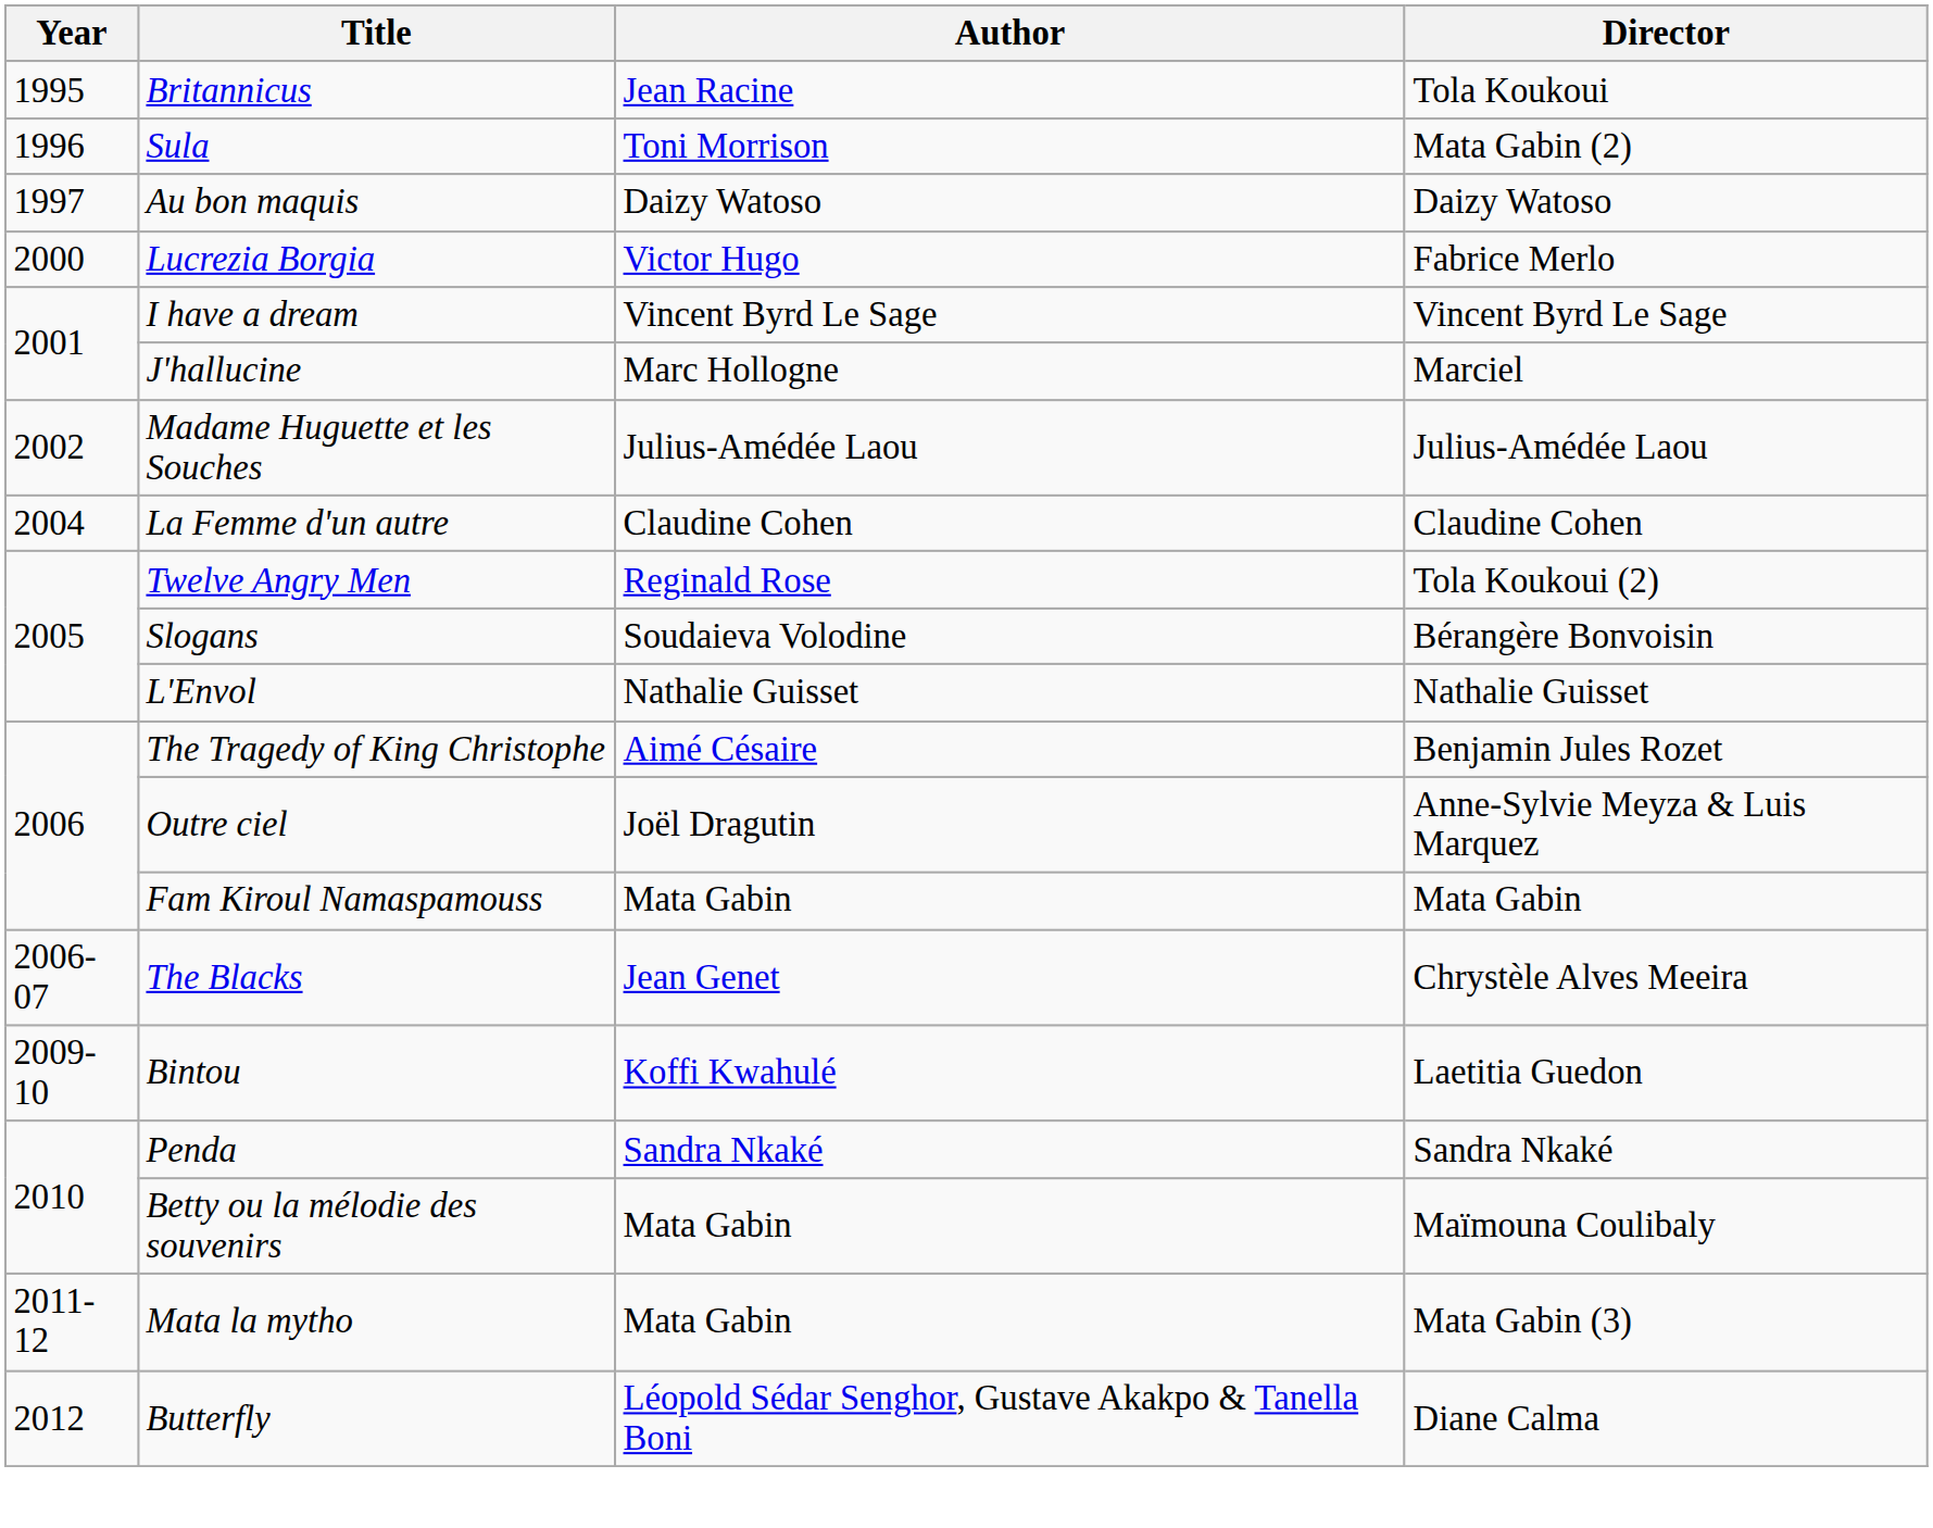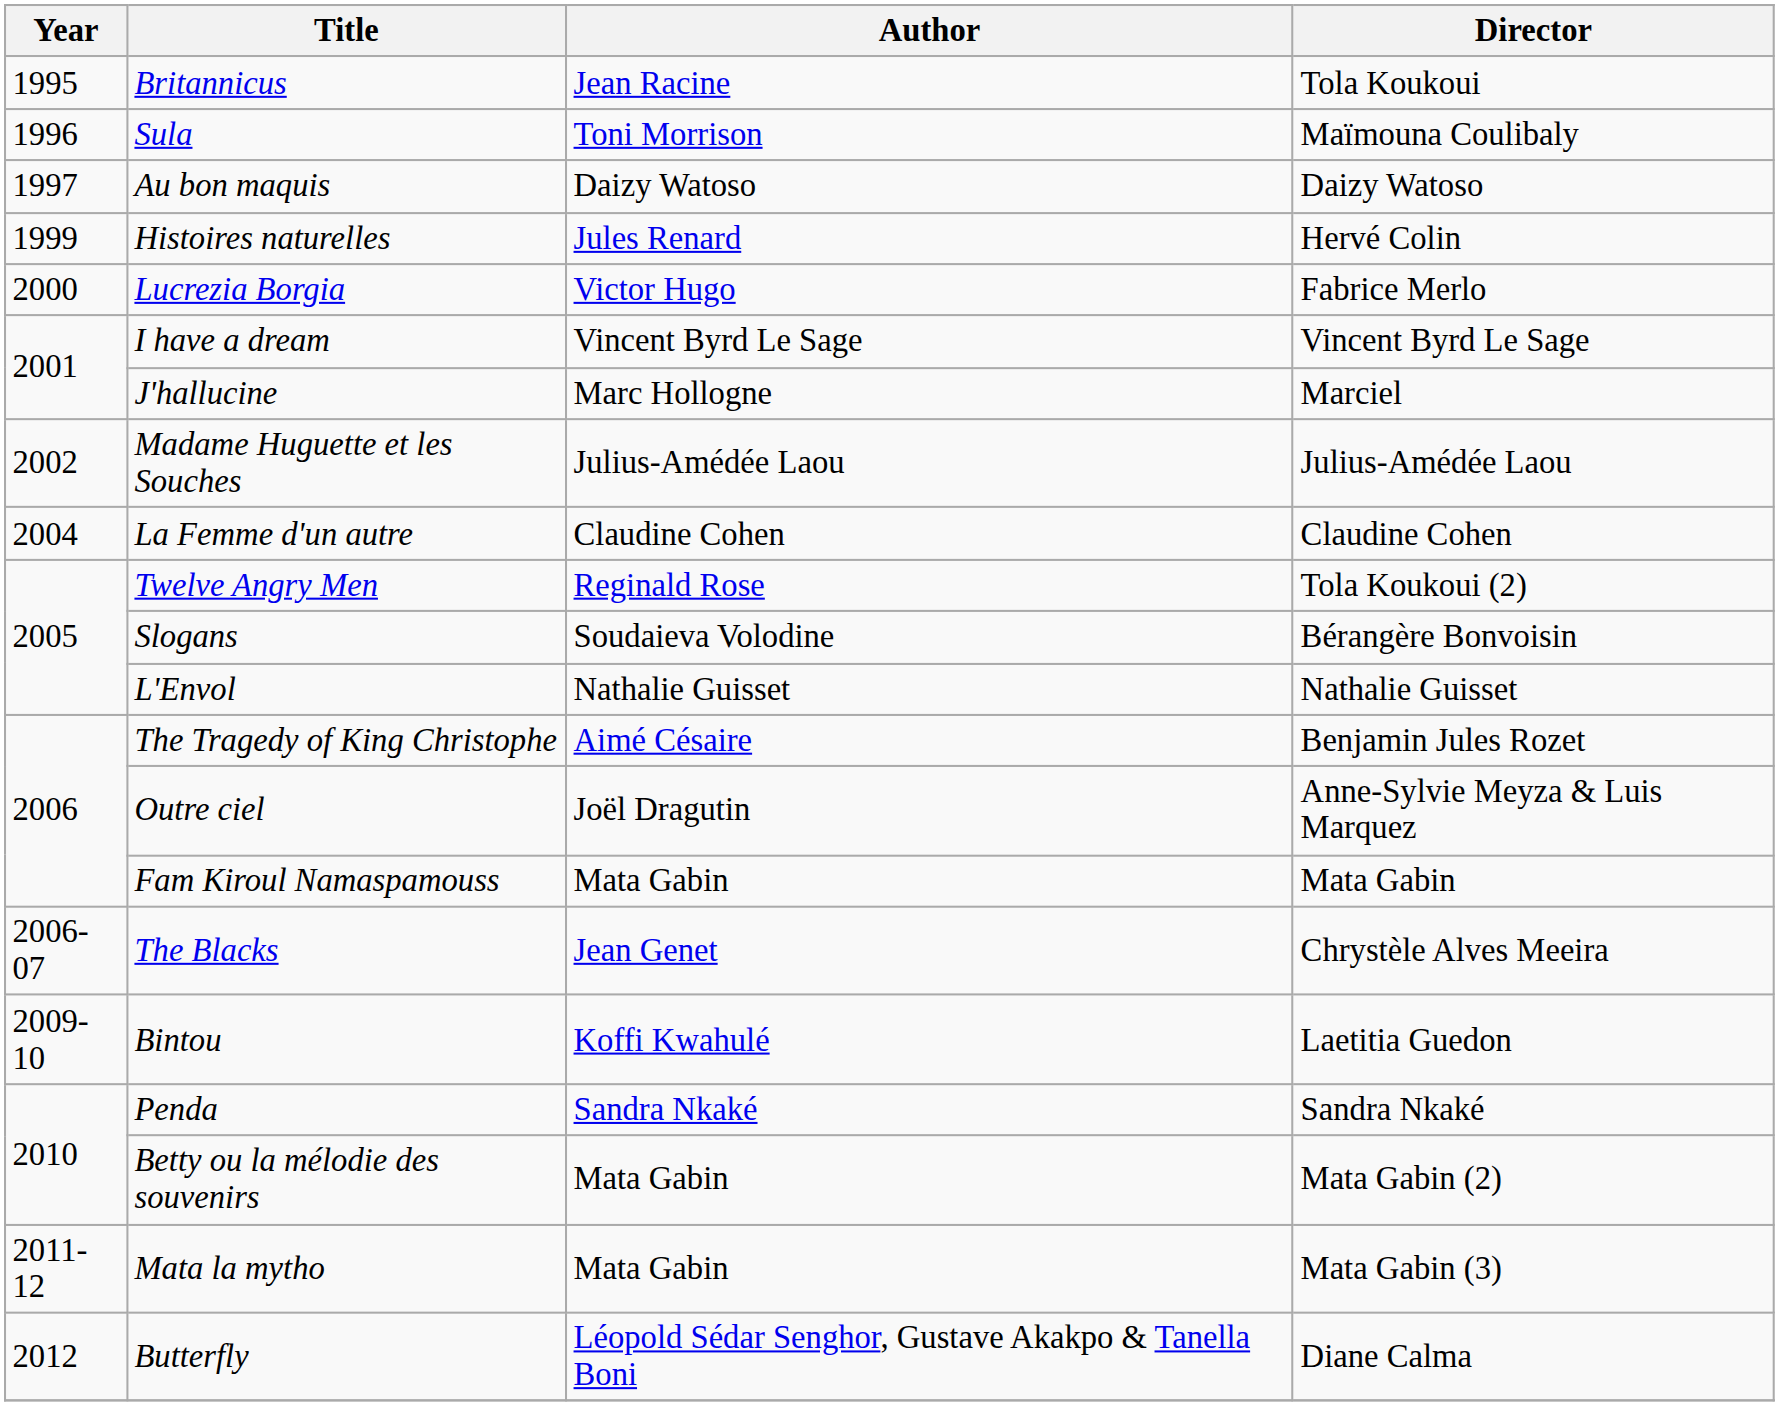Sula | Director: Mata Gabin (2) -> Maïmouna Coulibaly
+ row: 1999 | Histoires naturelles | Jules Renard | Hervé Colin
Betty ou la mélodie des souvenirs | Director: Maïmouna Coulibaly -> Mata Gabin (2)
